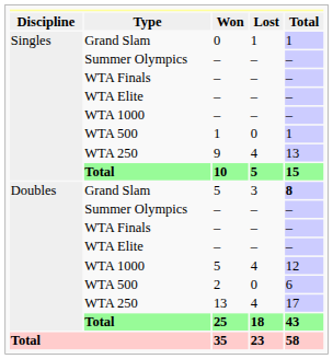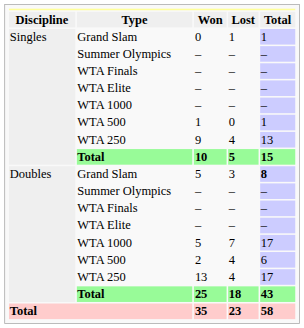WTA 1000 / 5 | Lost: 4 -> 7
WTA 1000 / 5 | Total: 12 -> 17
2 | Lost: 0 -> 4
